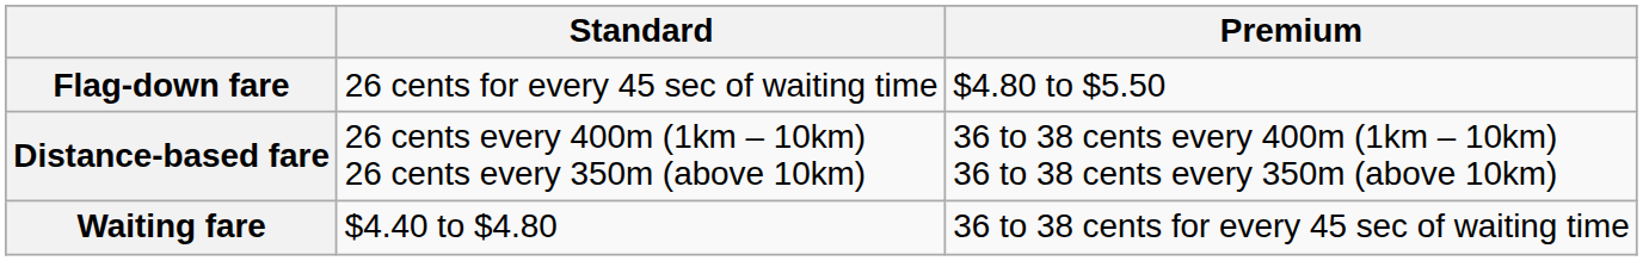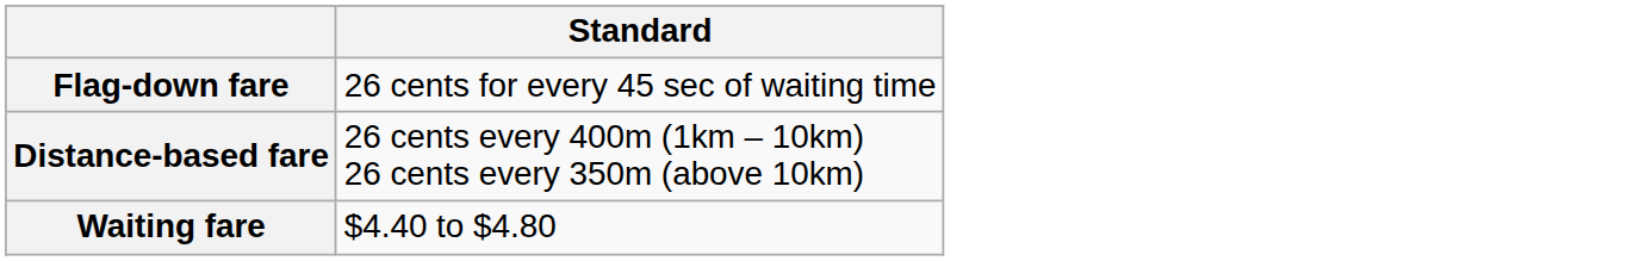- column: Premium | $4.80 to $5.50 | 36 to 38 cents every 400m (1km – 10km) 36 to 38 cents every 350m (above 10km) | 36 to 38 cents for every 45 sec of waiting time
